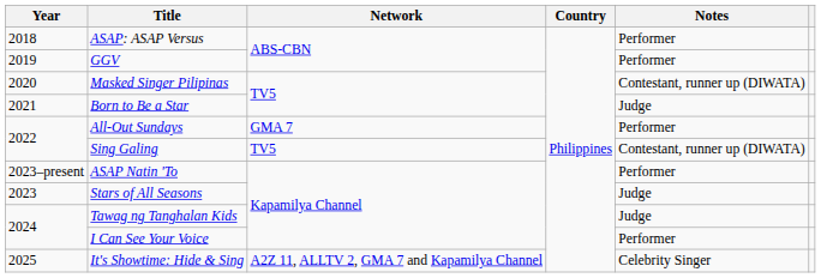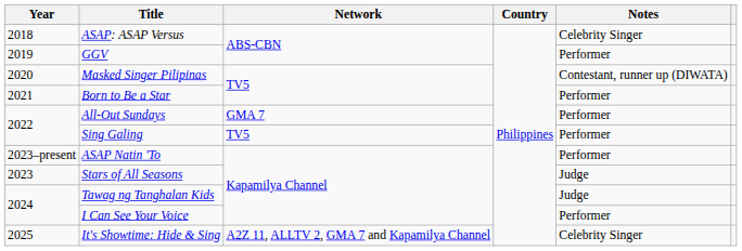ASAP: ASAP Versus | Notes: Performer -> Celebrity Singer
Born to Be a Star | Notes: Judge -> Performer
Sing Galing | Notes: Contestant, runner up (DIWATA) -> Performer
